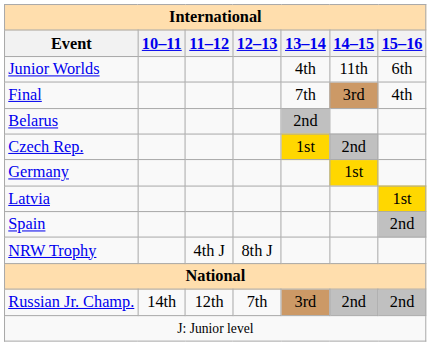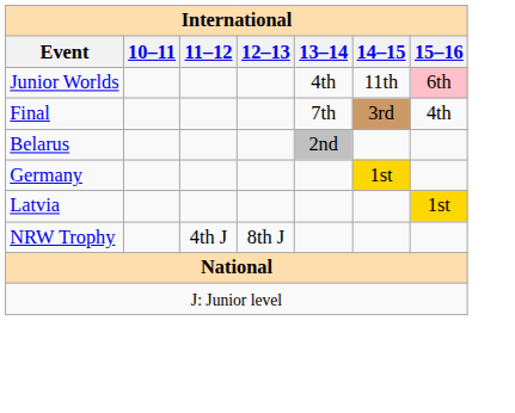Junior Worlds | 15–16: no background -> pink background
- row: Czech Rep. | 1st | 2nd
- row: Spain | 2nd
- row: Russian Jr. Champ. | 14th | 12th | 7th | 3rd | 2nd | 2nd
